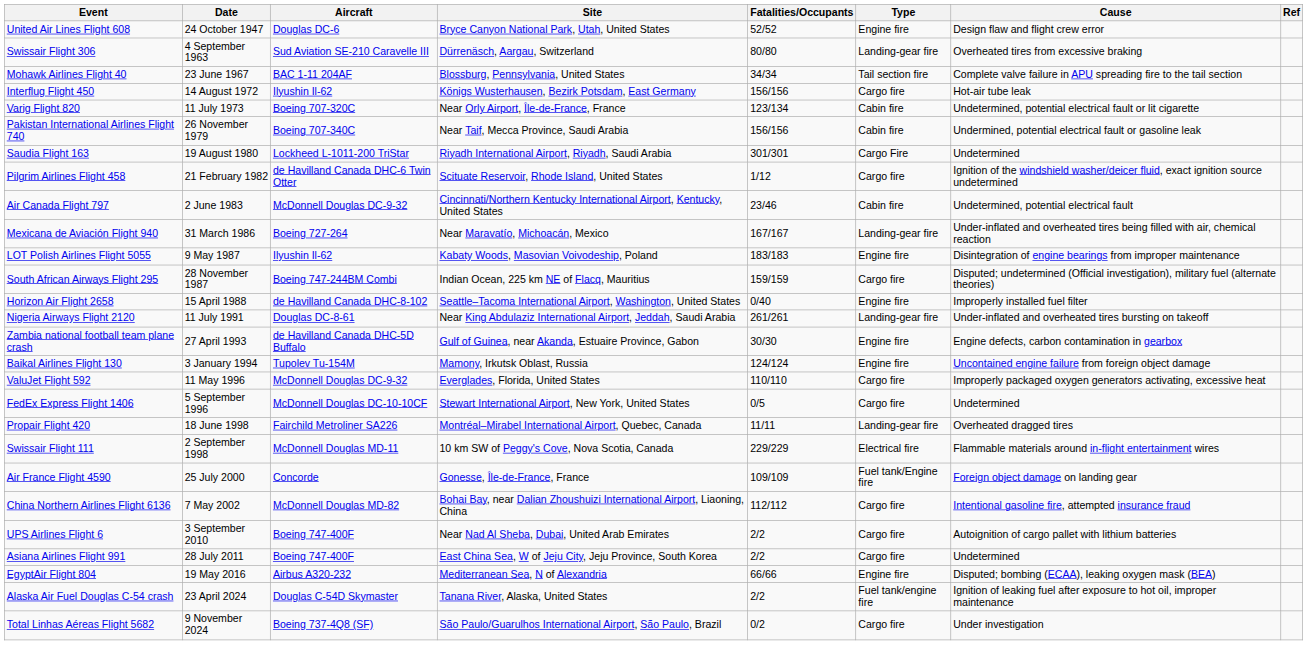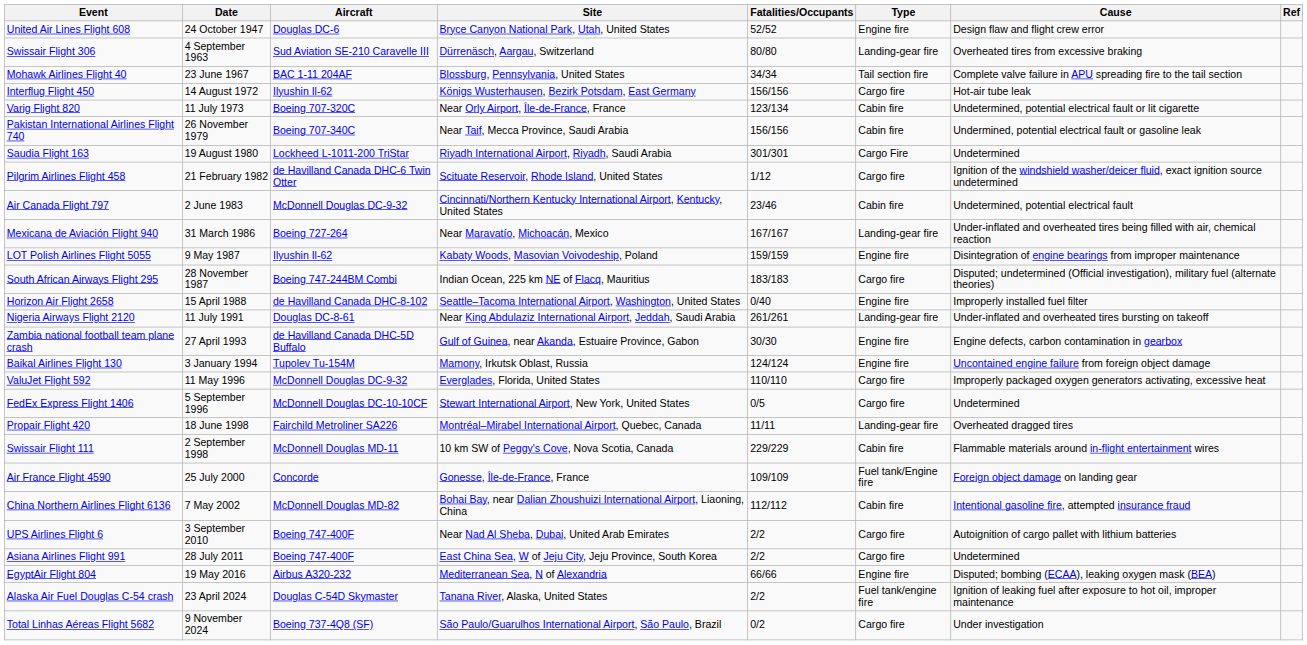LOT Polish Airlines Flight 5055 | Fatalities/Occupants: 183/183 -> 159/159
South African Airways Flight 295 | Fatalities/Occupants: 159/159 -> 183/183
Swissair Flight 111 | Type: Electrical fire -> Cabin fire
China Northern Airlines Flight 6136 | Type: Cargo fire -> Cabin fire
